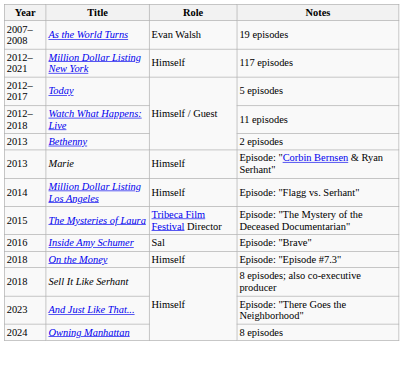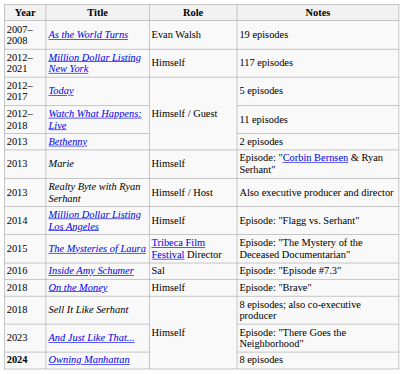+ row: 2013 | Realty Byte with Ryan Serhant | Himself / Host | Also executive producer and director
Inside Amy Schumer | Notes: Episode: "Brave" -> Episode: "Episode #7.3"
On the Money | Notes: Episode: "Episode #7.3" -> Episode: "Brave"
Owning Manhattan | Year: normal -> bold
